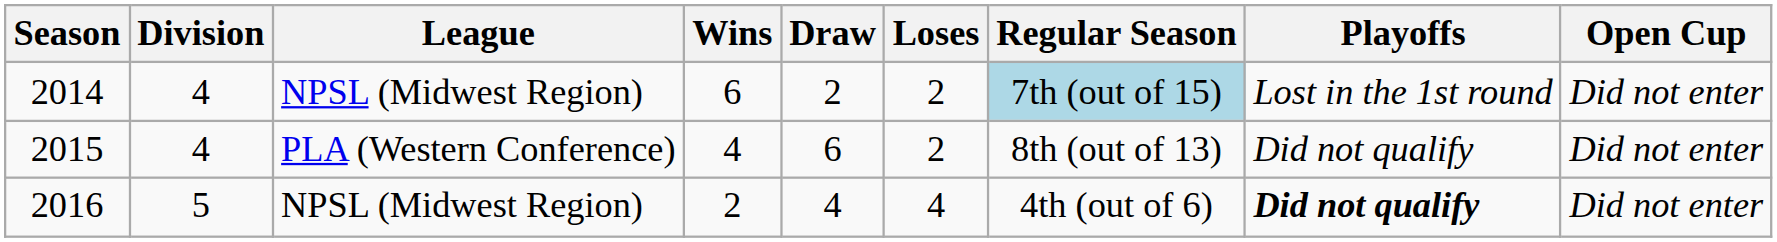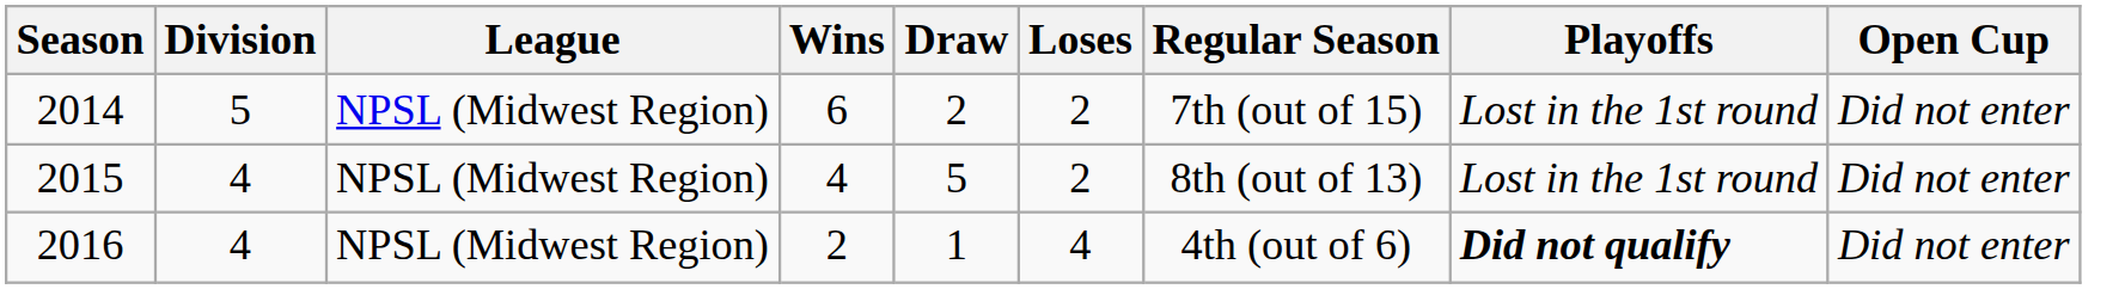2014 | Division: 4 -> 5
2014 | Regular Season: lightblue background -> no background
2015 | League: PLA (Western Conference) -> NPSL (Midwest Region)
2015 | Draw: 6 -> 5
2015 | Playoffs: Did not qualify -> Lost in the 1st round
2016 | Division: 5 -> 4
2016 | Draw: 4 -> 1
